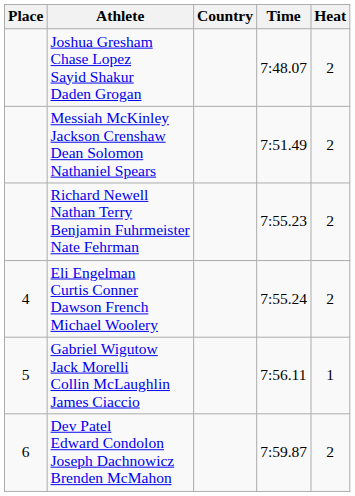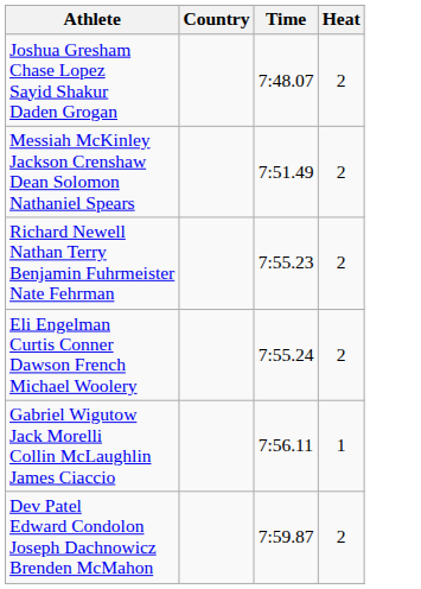- column: Place | 4 | 5 | 6
